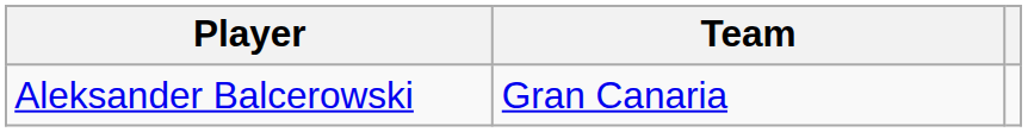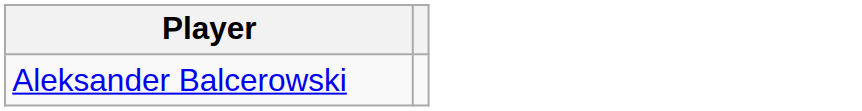- column: Team | Gran Canaria
